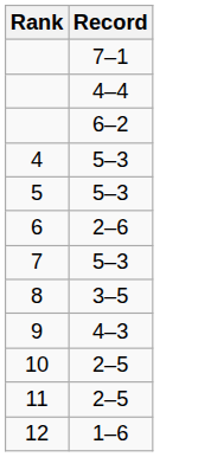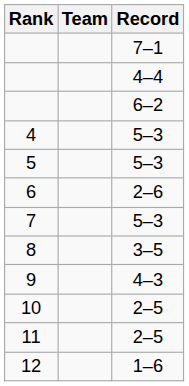+ column: Team
